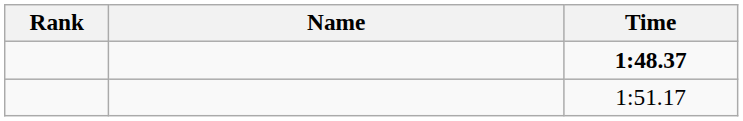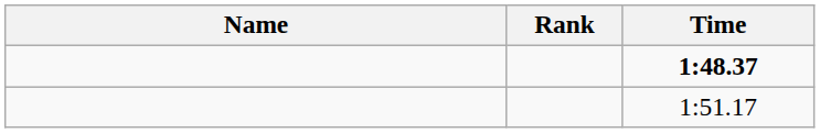columns swapped: Rank <-> Name
